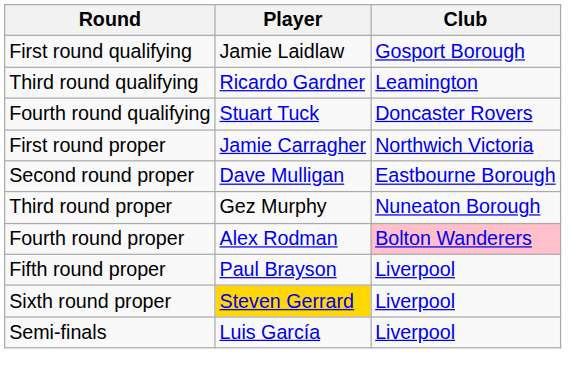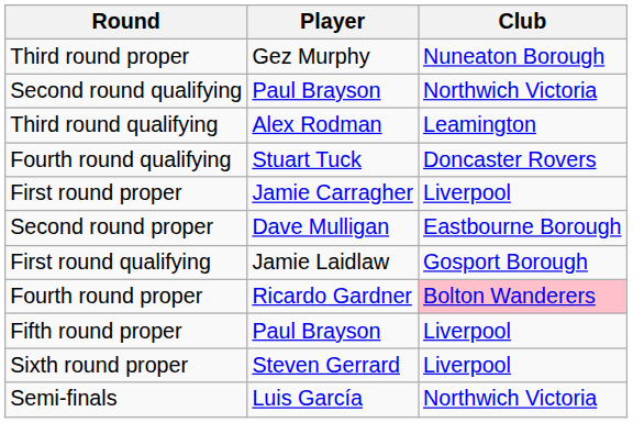rows swapped: First round qualifying <-> Third round proper
+ row: Second round qualifying | Paul Brayson | Northwich Victoria
Third round qualifying | Player: Ricardo Gardner -> Alex Rodman
First round proper | Club: Northwich Victoria -> Liverpool
Fourth round proper | Player: Alex Rodman -> Ricardo Gardner
Sixth round proper | Player: gold background -> no background
Semi-finals | Club: Liverpool -> Northwich Victoria
